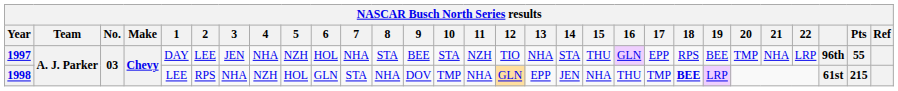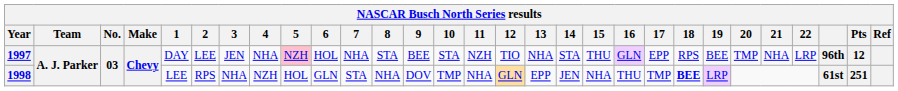1997 | 5: no background -> pink background
1997 | Pts: 55 -> 12
1998 | Pts: 215 -> 251
